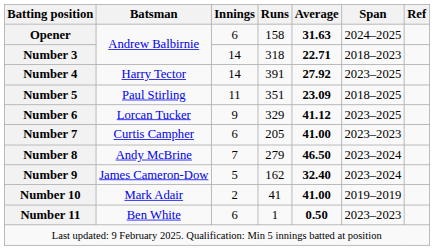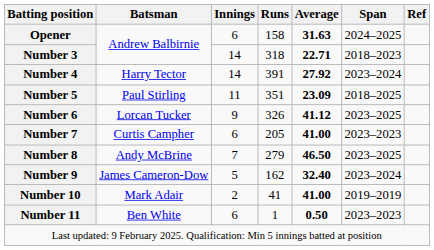Number 4 | Span: 2023–2025 -> 2023–2024
Number 6 | Runs: 329 -> 326
Number 8 | Span: 2023–2024 -> 2023–2025
